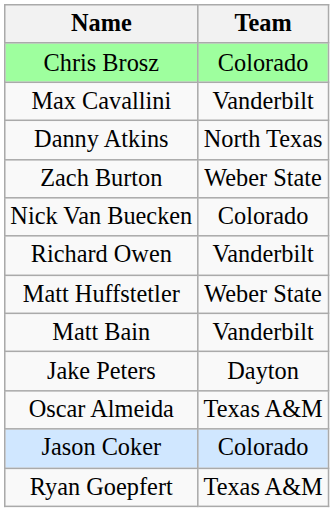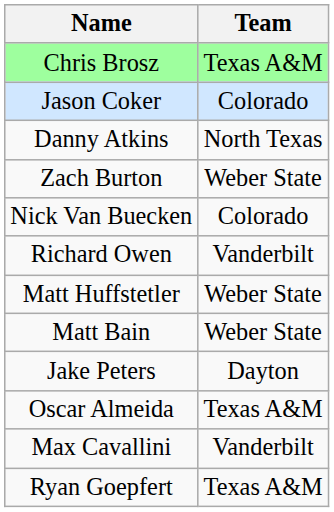Chris Brosz | Team: Colorado -> Texas A&M
rows swapped: Jason Coker <-> Max Cavallini
Matt Bain | Team: Vanderbilt -> Weber State
